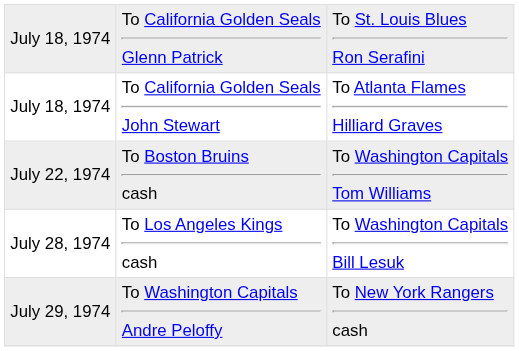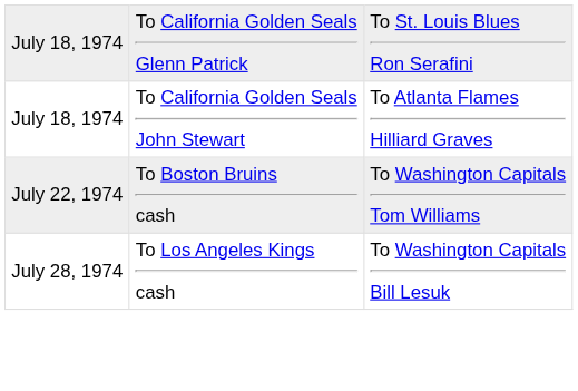- row: July 29, 1974 | To Washington Capitals Andre Peloffy | To New York Rangers cash
